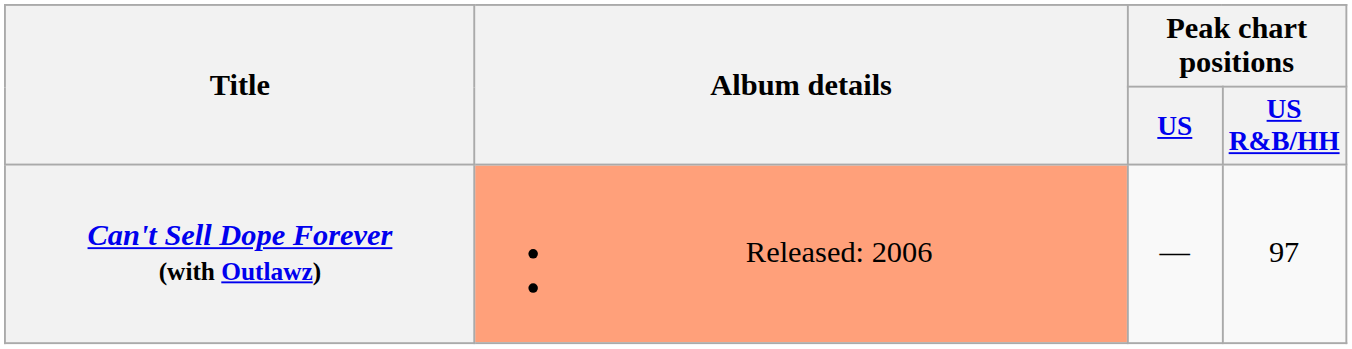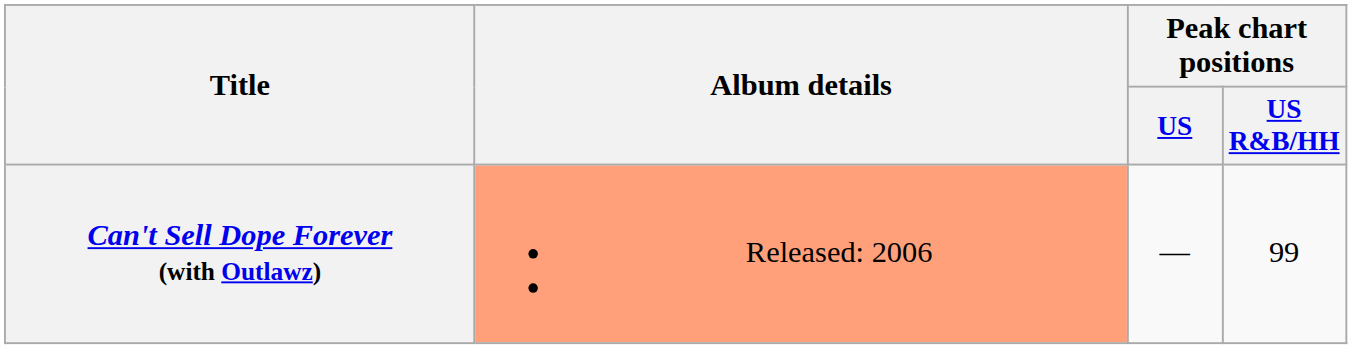Can't Sell Dope Forever (with Outlawz) | Peak chart positions / US R&B/HH: 97 -> 99
